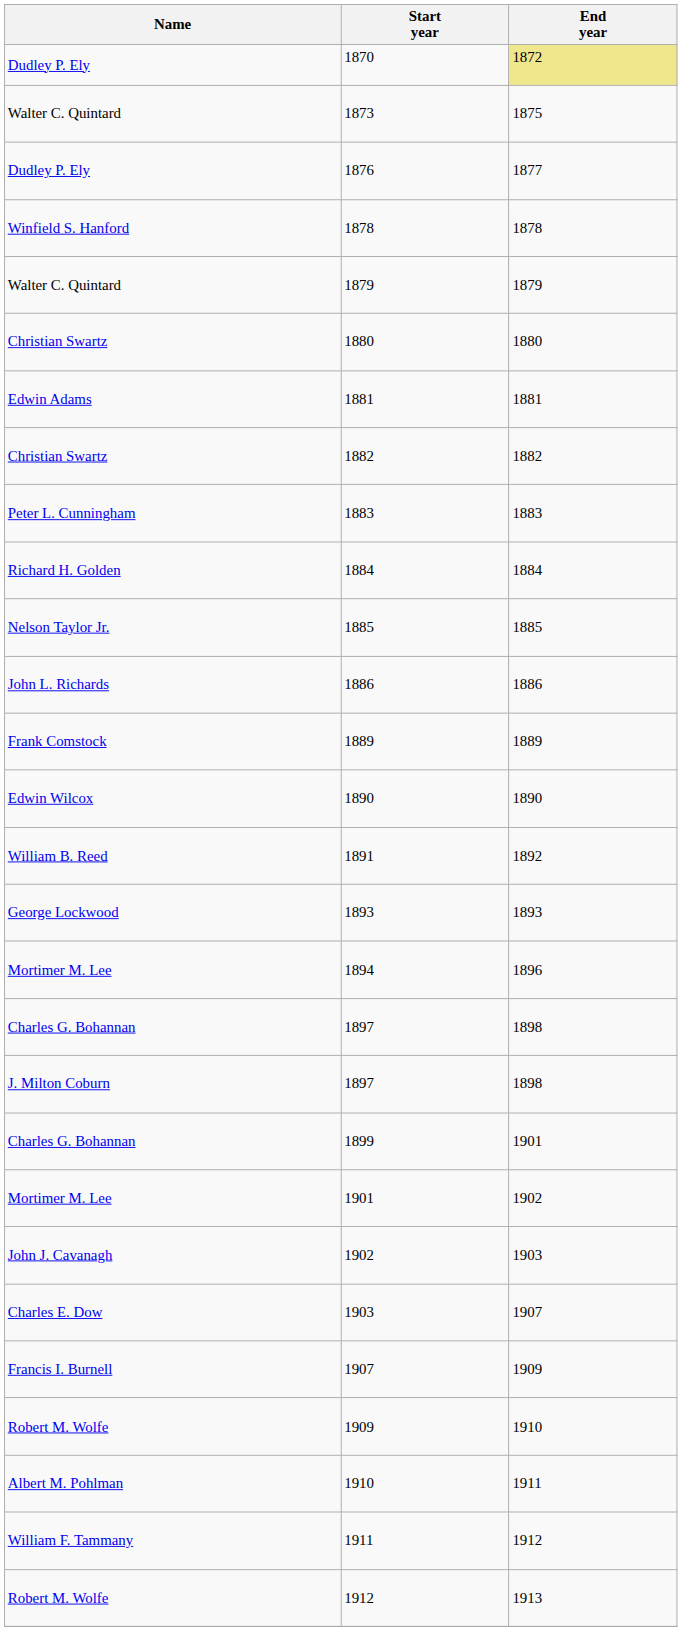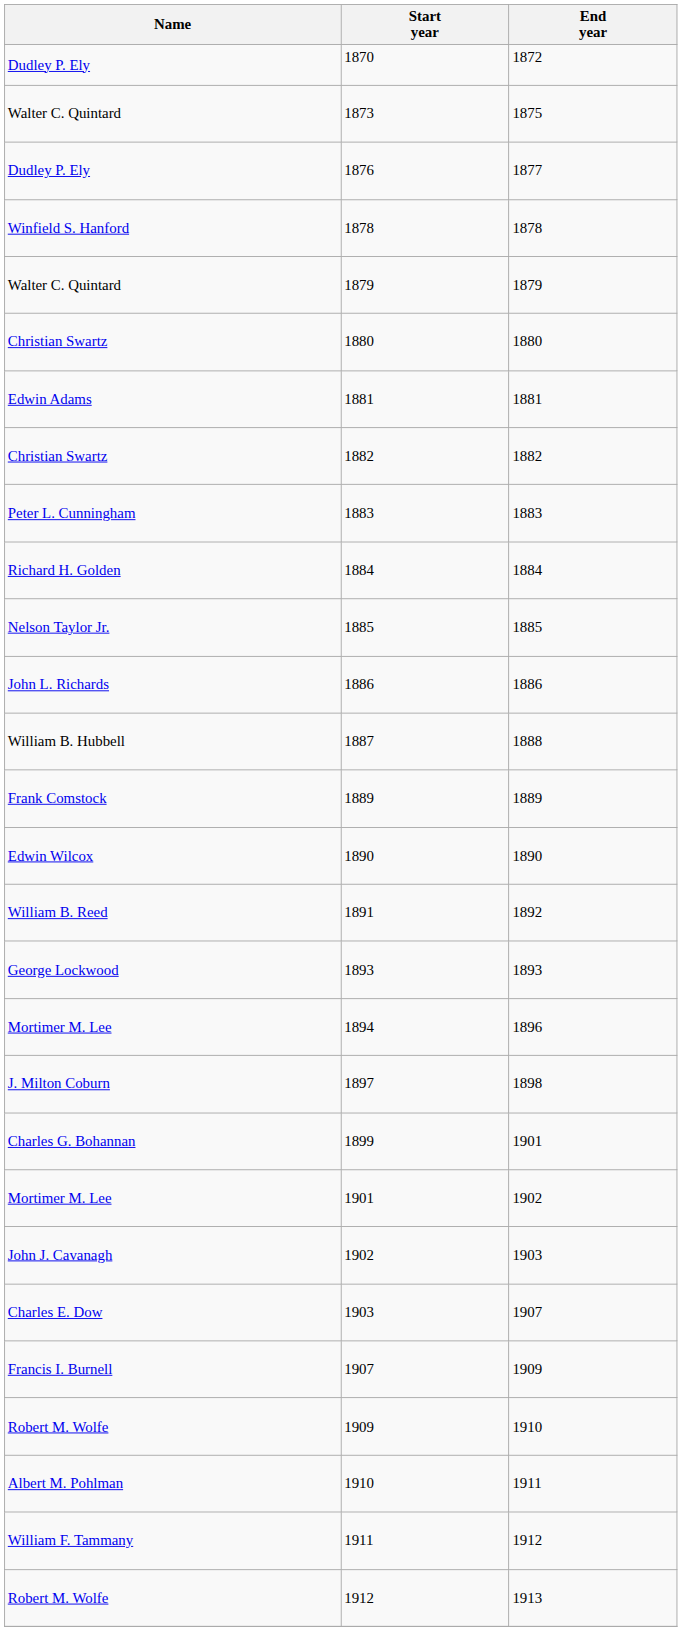1870 | End year: khaki background -> no background
+ row: William B. Hubbell | 1887 | 1888
- row: Charles G. Bohannan | 1897 | 1898
